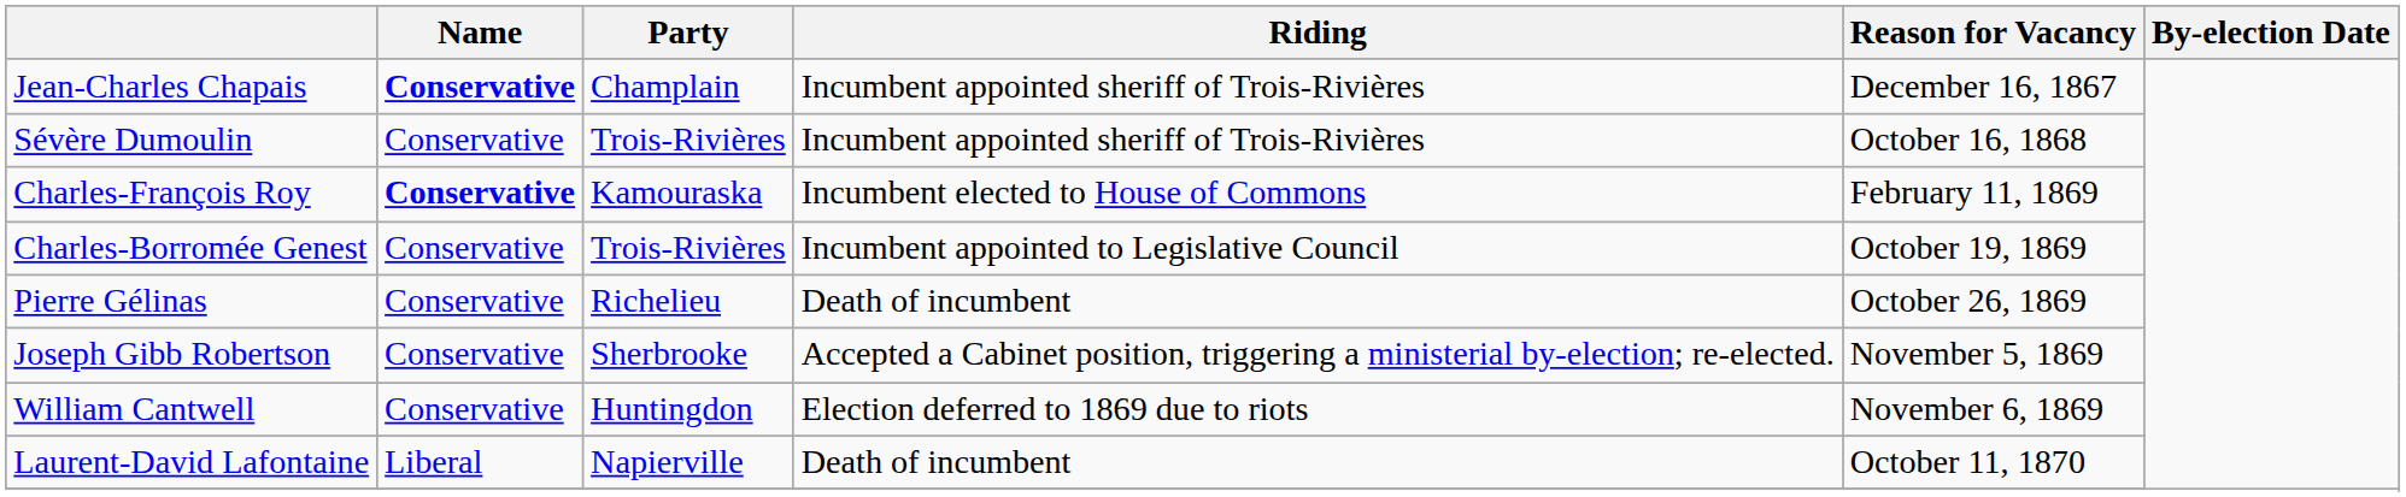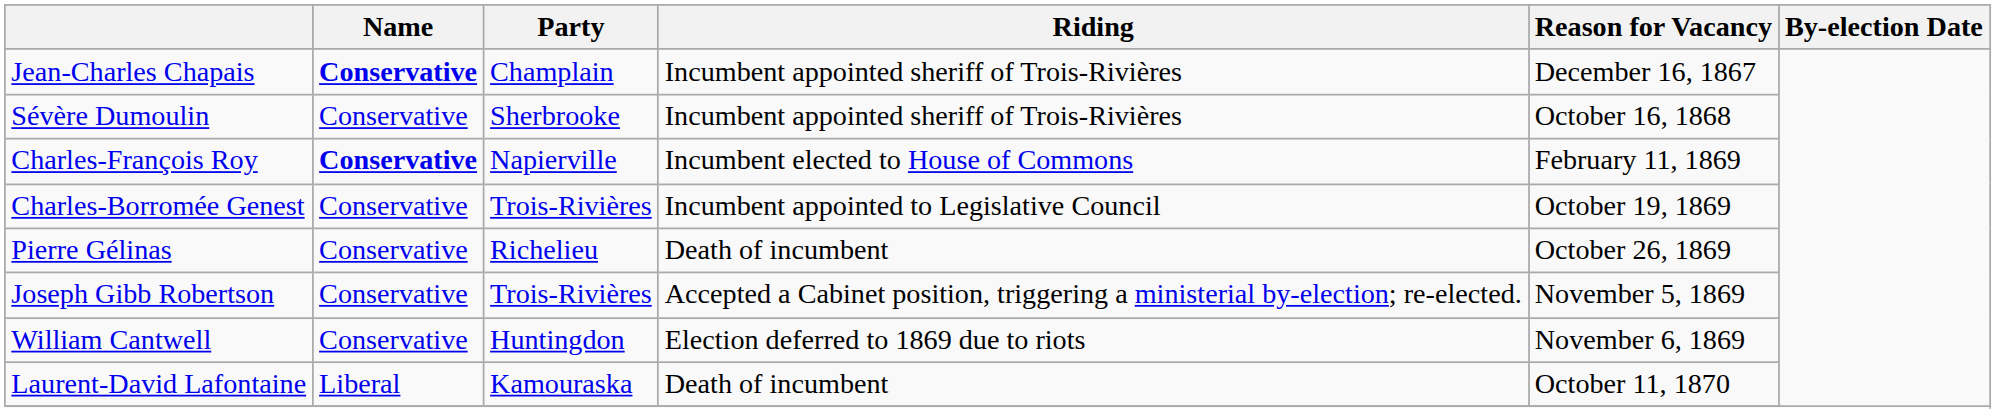Sévère Dumoulin | Party: Trois-Rivières -> Sherbrooke
Charles-François Roy | Party: Kamouraska -> Napierville
Joseph Gibb Robertson | Party: Sherbrooke -> Trois-Rivières
Laurent-David Lafontaine | Party: Napierville -> Kamouraska
